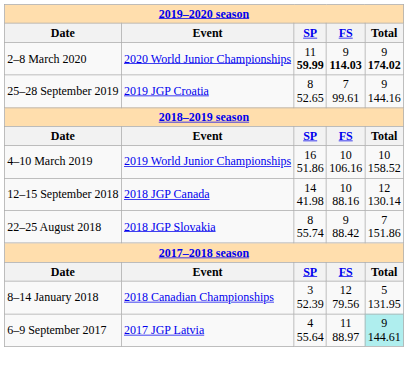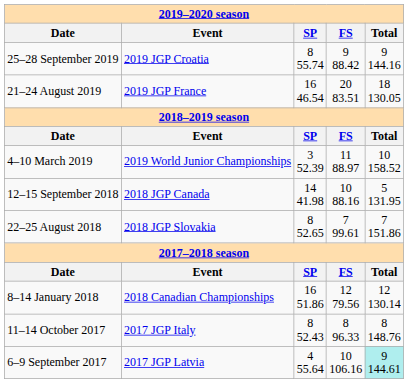- row: 2–8 March 2020 | 2020 World Junior Championships | 11 59.99 | 9 114.03 | 9 174.02
25–28 September 2019 | column 3: 8 52.65 -> 8 55.74
25–28 September 2019 | column 4: 7 99.61 -> 9 88.42
+ row: 21–24 August 2019 | 2019 JGP France | 16 46.54 | 20 83.51 | 18 130.05
4–10 March 2019 | column 3: 16 51.86 -> 3 52.39
4–10 March 2019 | column 4: 10 106.16 -> 11 88.97
12–15 September 2018 | column 5: 12 130.14 -> 5 131.95
22–25 August 2018 | column 3: 8 55.74 -> 8 52.65
22–25 August 2018 | column 4: 9 88.42 -> 7 99.61
8–14 January 2018 | column 3: 3 52.39 -> 16 51.86
8–14 January 2018 | column 5: 5 131.95 -> 12 130.14
+ row: 11–14 October 2017 | 2017 JGP Italy | 8 52.43 | 8 96.33 | 8 148.76
6–9 September 2017 | column 4: 11 88.97 -> 10 106.16
